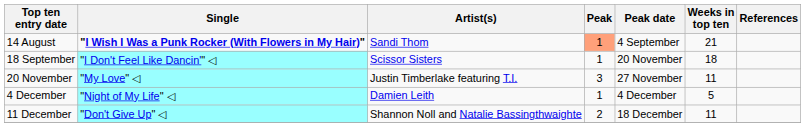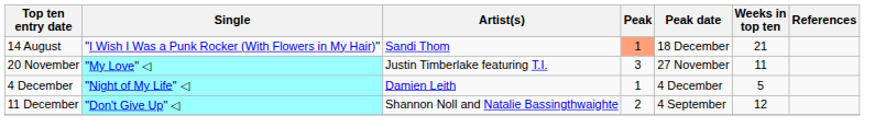14 August | Single: bold -> normal
14 August | Peak date: 4 September -> 18 December
- row: 18 September | "I Don't Feel Like Dancin'" ◁ | Scissor Sisters | 1 | 20 November | 18
11 December | Peak date: 18 December -> 4 September
11 December | Weeks in top ten: 11 -> 12
